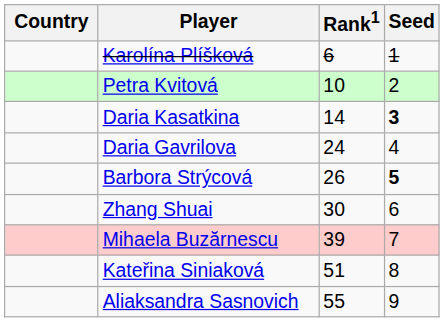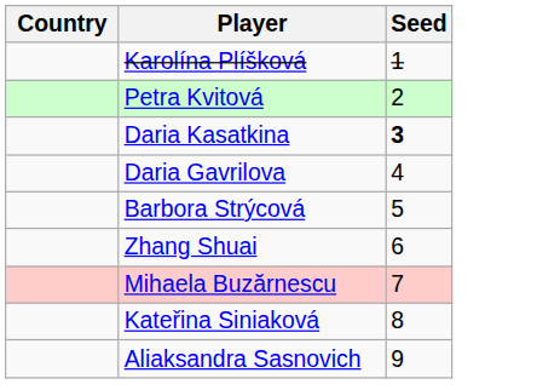- column: Rank1 | 6 | 10 | 14 | 24 | 26 | 30 | 39 | 51 | 55
Barbora Strýcová | Seed: bold -> normal
